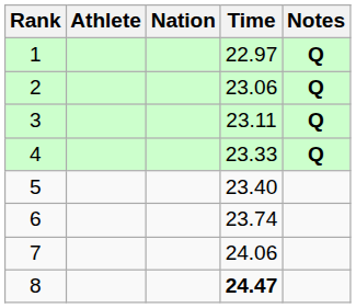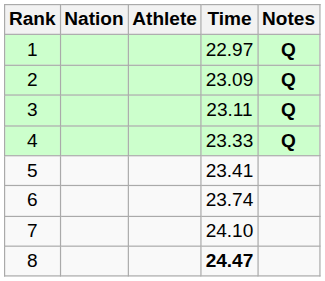columns swapped: Athlete <-> Nation
2 | Time: 23.06 -> 23.09
5 | Time: 23.40 -> 23.41
7 | Time: 24.06 -> 24.10
